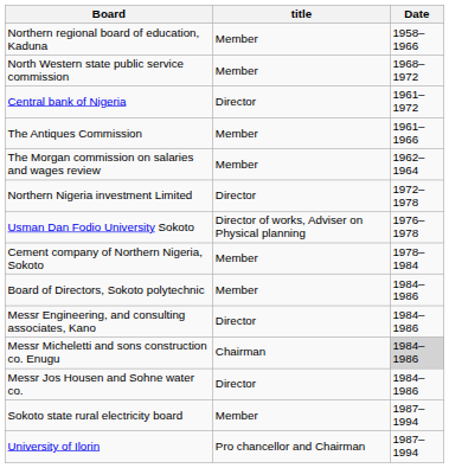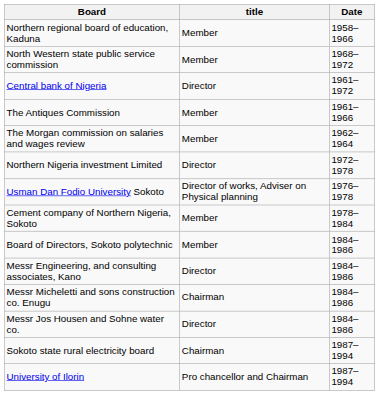Messr Micheletti and sons construction co. Enugu | Date: lightgrey background -> no background
Sokoto state rural electricity board | title: Member -> Chairman
